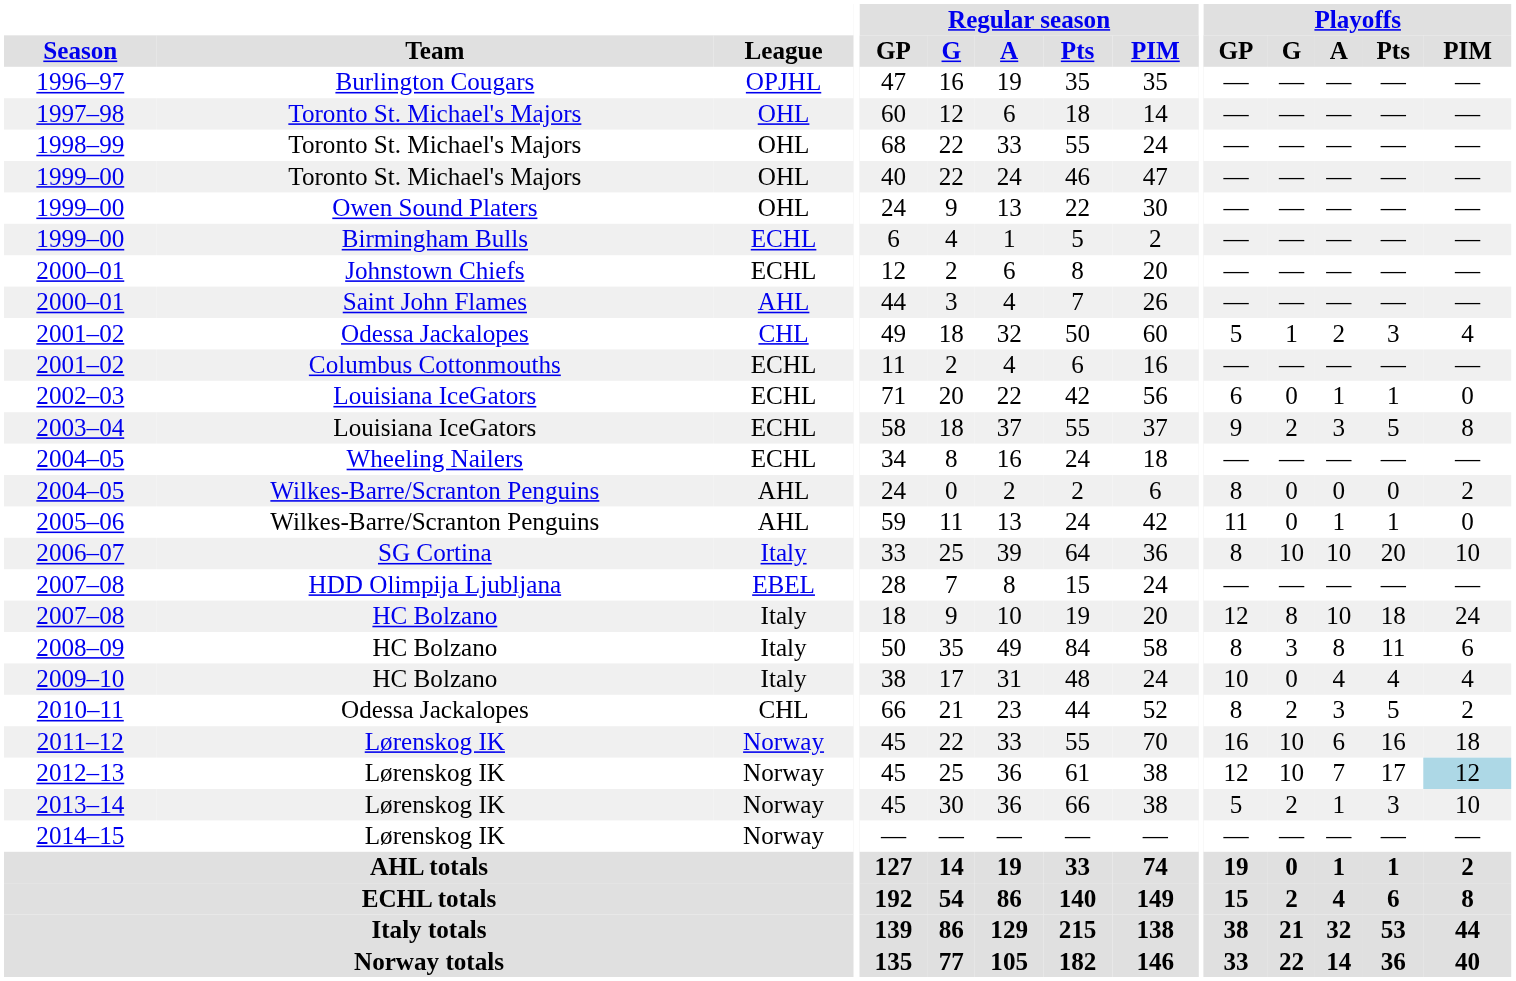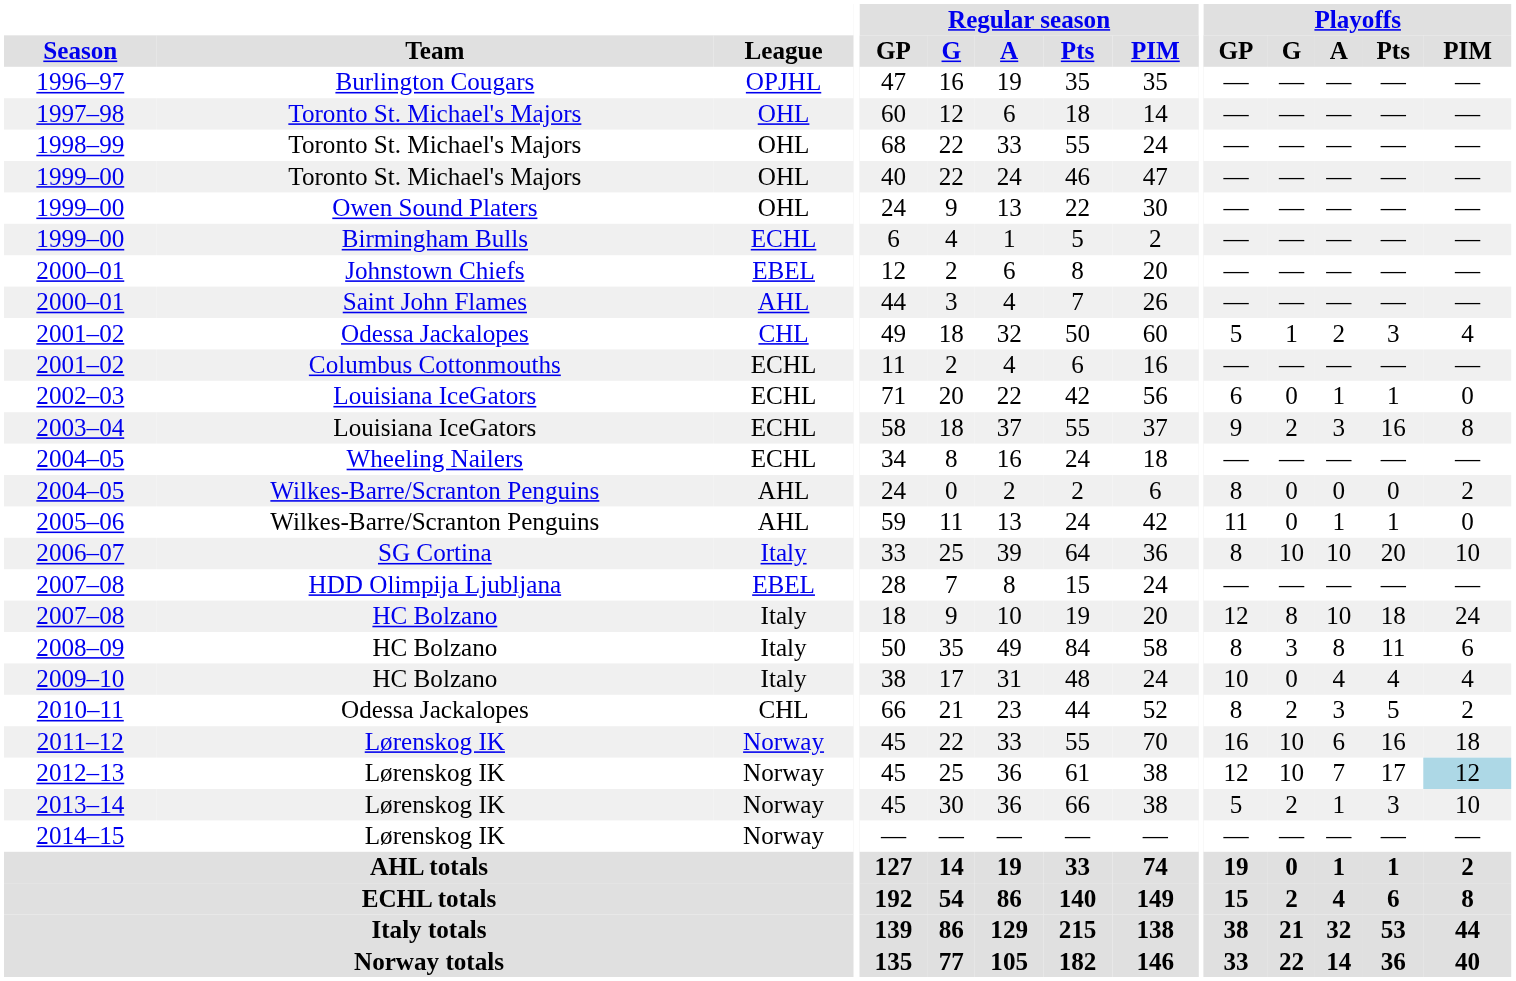2000–01 / Johnstown Chiefs | League: ECHL -> EBEL
2003–04 | Playoffs / Pts: 5 -> 16
